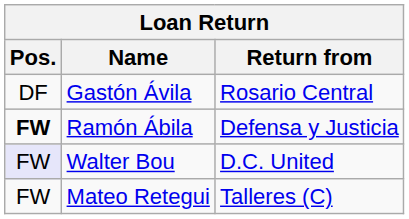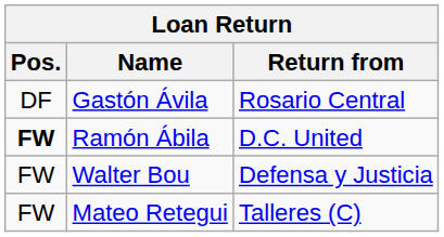Ramón Ábila | Return from: Defensa y Justicia -> D.C. United
Walter Bou | Pos.: lavender background -> no background
Walter Bou | Return from: D.C. United -> Defensa y Justicia
